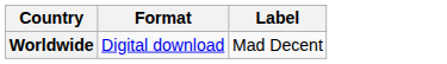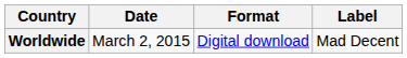+ column: Date | March 2, 2015
